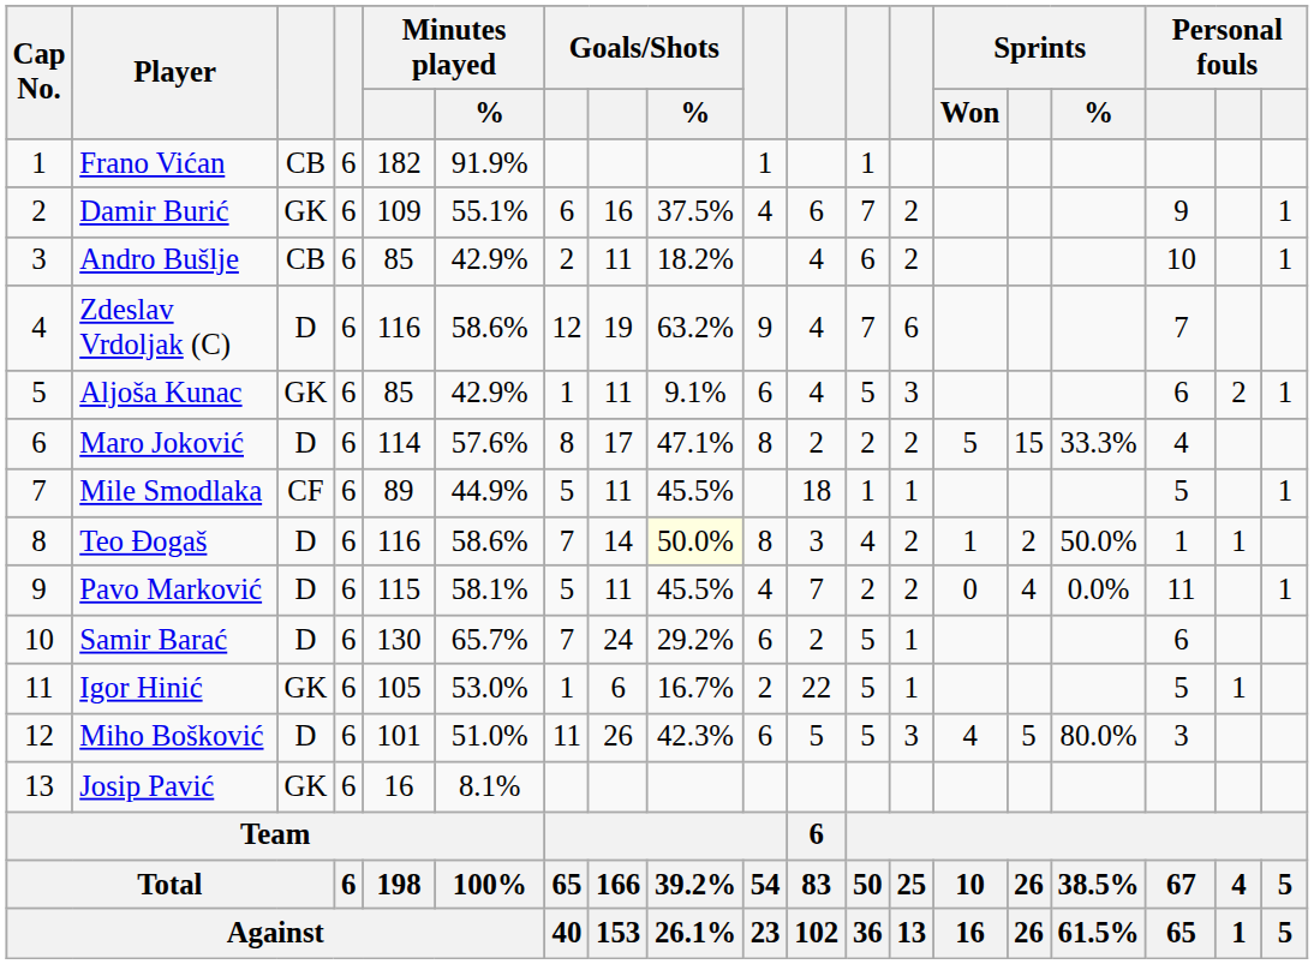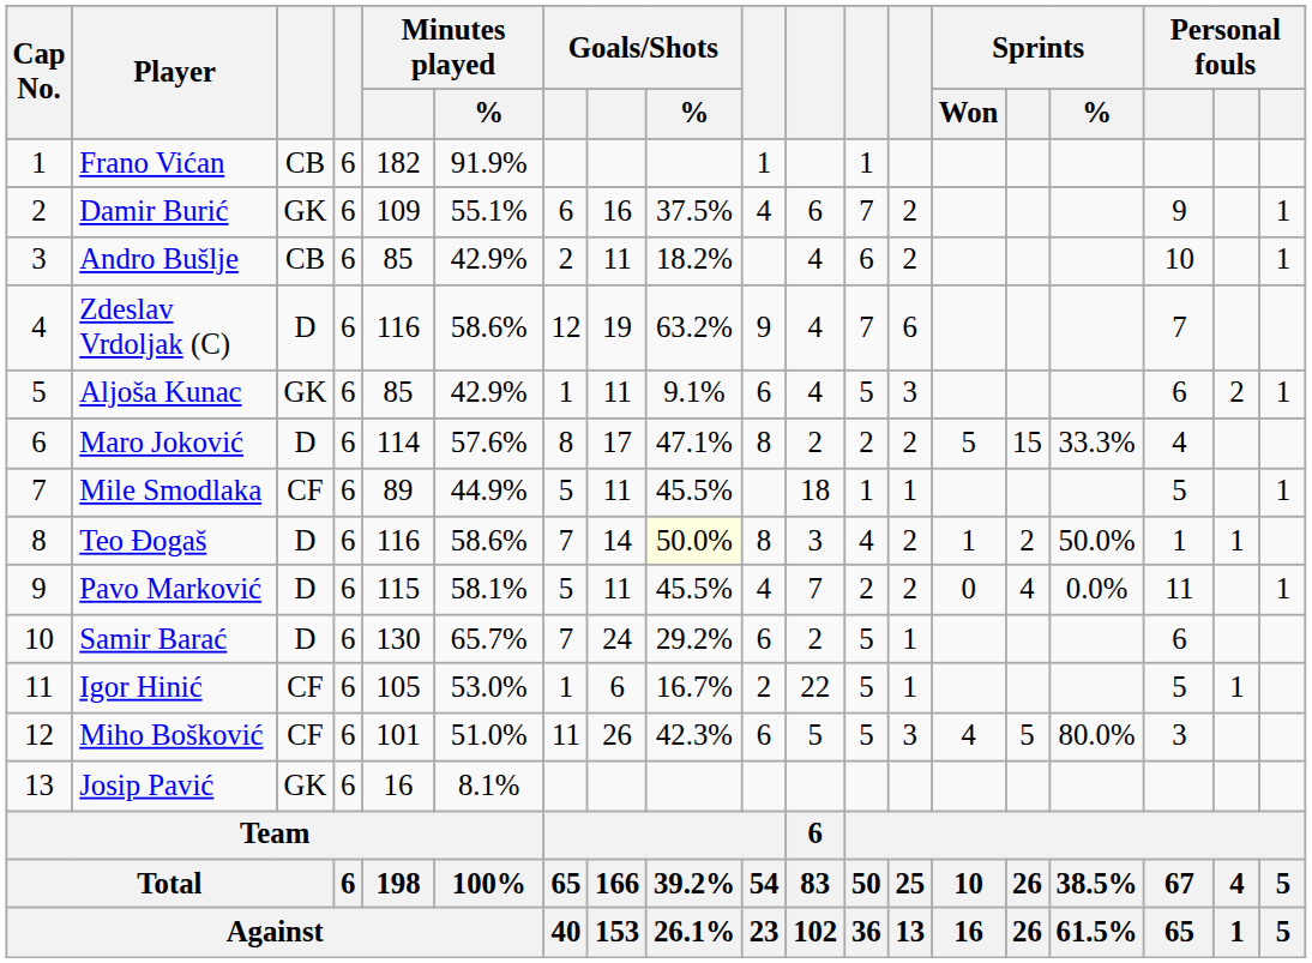Igor Hinić | column 3: GK -> CF
Miho Bošković | column 3: D -> CF
